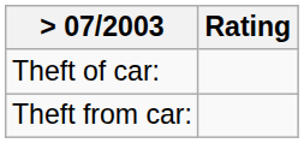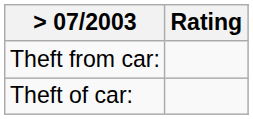rows swapped: Theft of car: <-> Theft from car:
